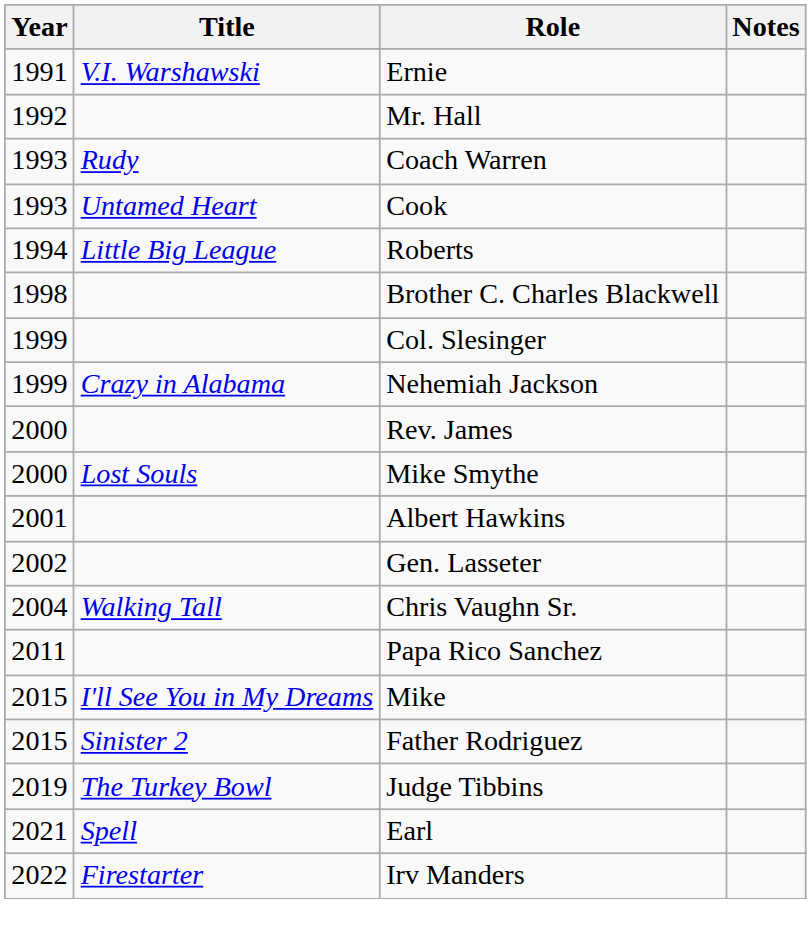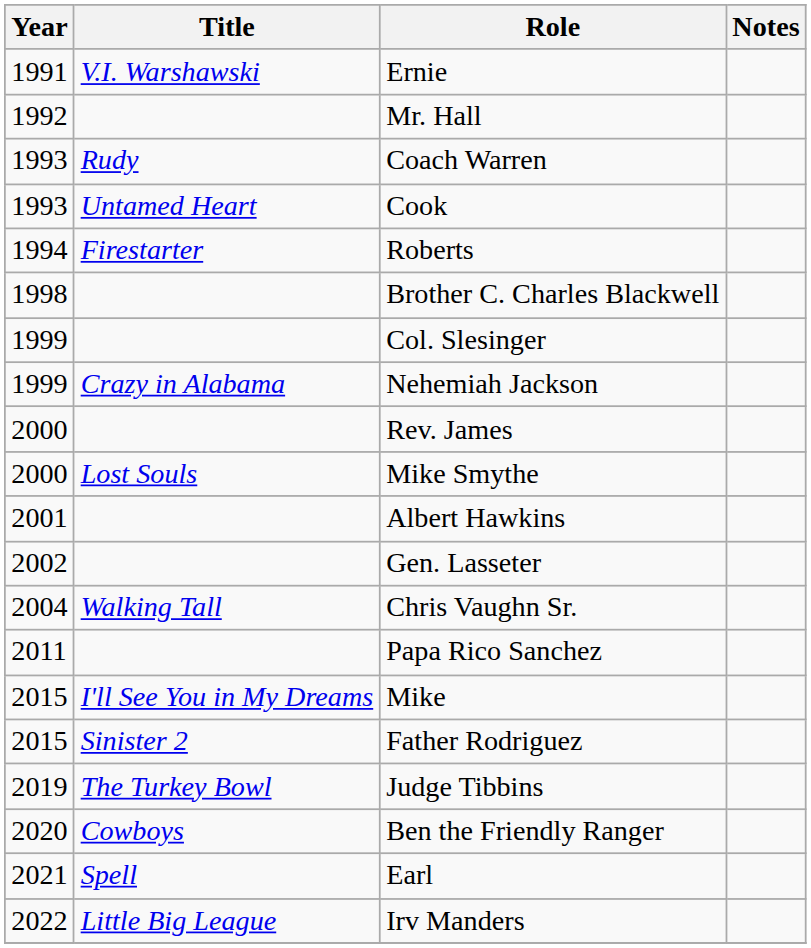Roberts | Title: Little Big League -> Firestarter
+ row: 2020 | Cowboys | Ben the Friendly Ranger
Irv Manders | Title: Firestarter -> Little Big League
